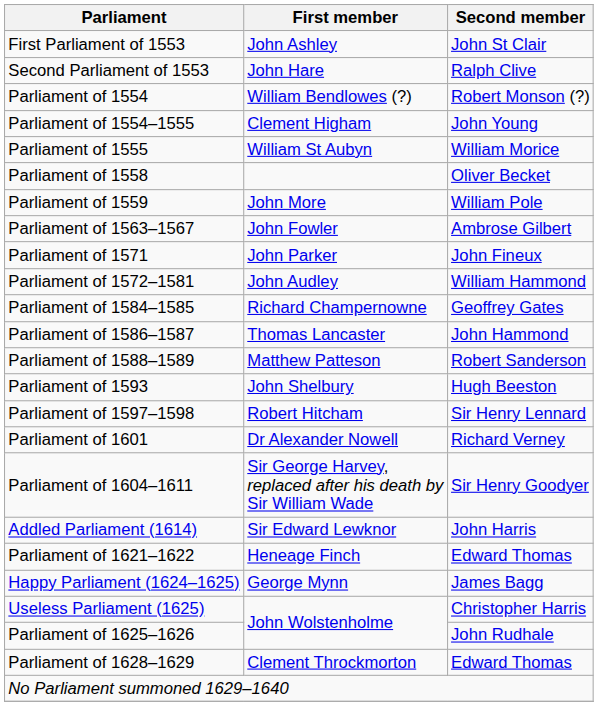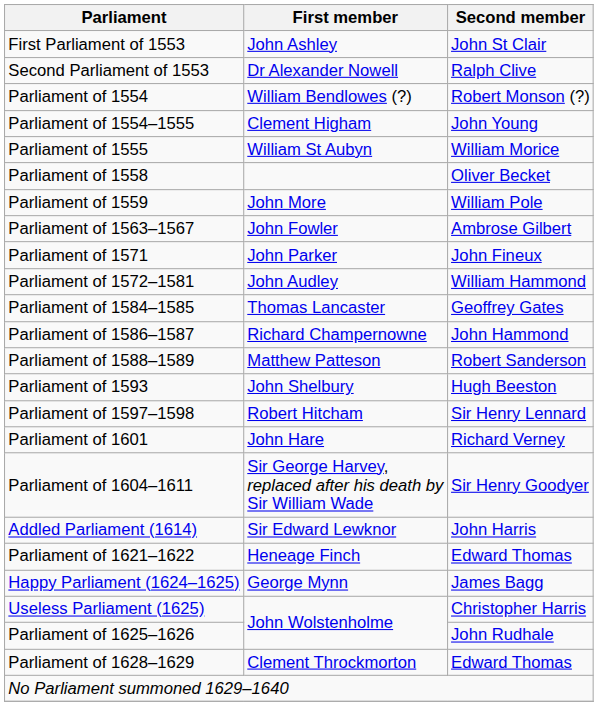Second Parliament of 1553 | First member: John Hare -> Dr Alexander Nowell
Parliament of 1584–1585 | First member: Richard Champernowne -> Thomas Lancaster
Parliament of 1586–1587 | First member: Thomas Lancaster -> Richard Champernowne
Parliament of 1601 | First member: Dr Alexander Nowell -> John Hare
